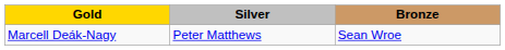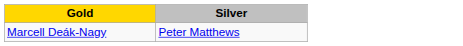- column: Bronze | Sean Wroe
